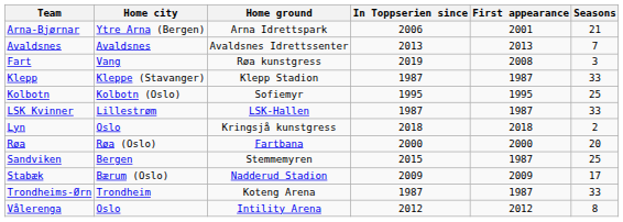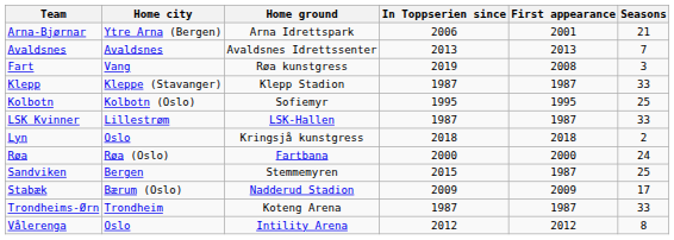Røa | Seasons: 20 -> 24
